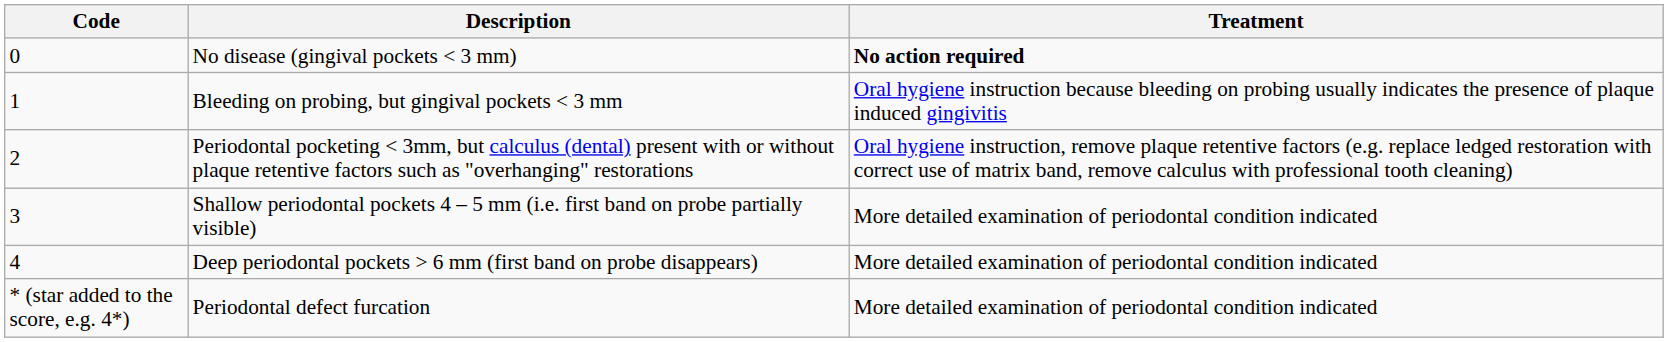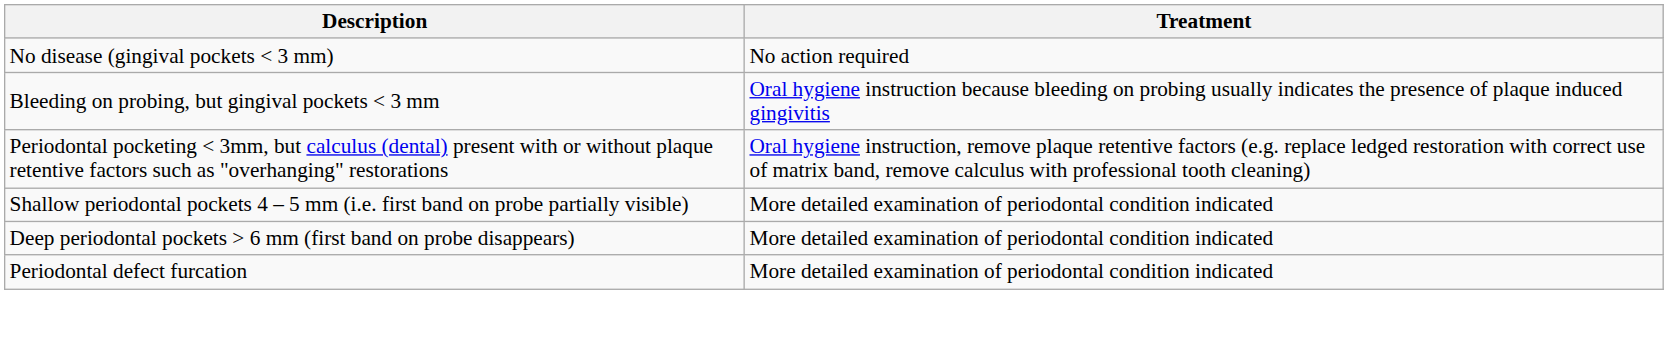- column: Code | 0 | 1 | 2 | 3 | 4 | * (star added to the score, e.g. 4*)
No disease (gingival pockets < 3 mm) | Treatment: bold -> normal
